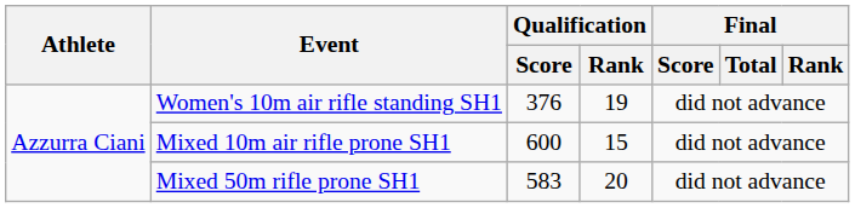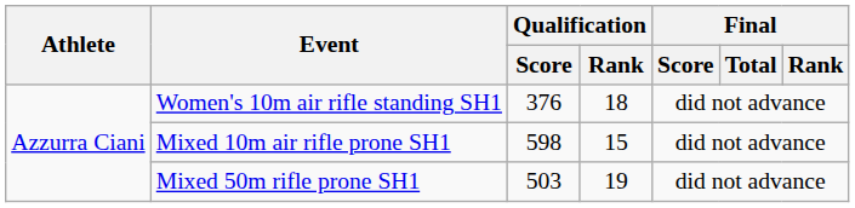Women's 10m air rifle standing SH1 | Qualification / Rank: 19 -> 18
Mixed 10m air rifle prone SH1 | Qualification / Score: 600 -> 598
Mixed 50m rifle prone SH1 | Qualification / Score: 583 -> 503
Mixed 50m rifle prone SH1 | Qualification / Rank: 20 -> 19
